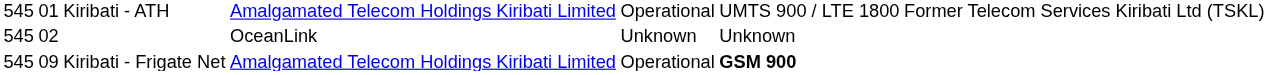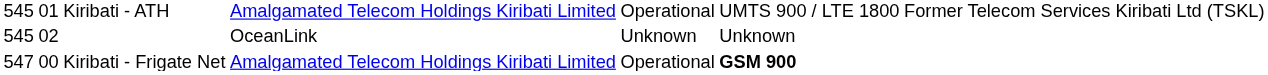Kiribati - Frigate Net | column 1: 545 -> 547
Kiribati - Frigate Net | column 2: 09 -> 00
